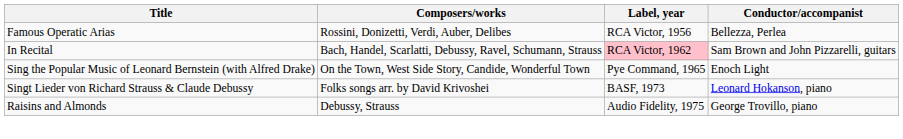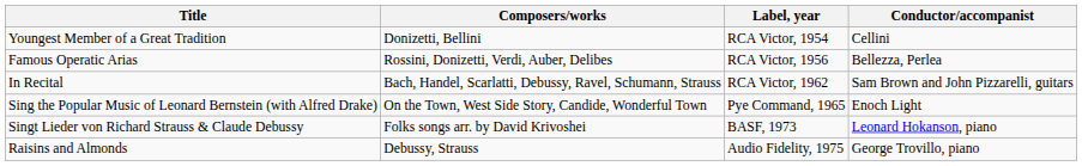+ row: Youngest Member of a Great Tradition | Donizetti, Bellini | RCA Victor, 1954 | Cellini
In Recital | Label, year: pink background -> no background
